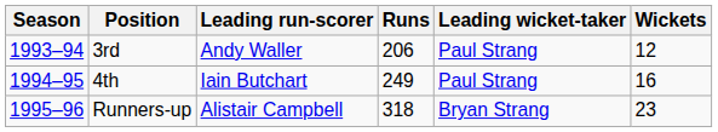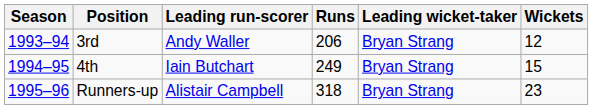3rd | Leading wicket-taker: Paul Strang -> Bryan Strang
4th | Leading wicket-taker: Paul Strang -> Bryan Strang
4th | Wickets: 16 -> 15
